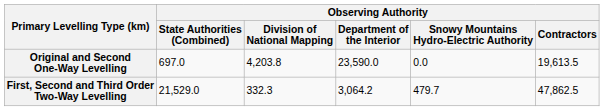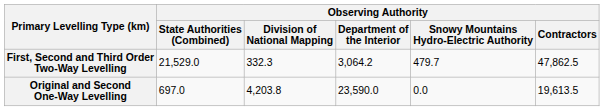rows swapped: Original and Second One-Way Levelling <-> First, Second and Third Order Two-Way Levelling
